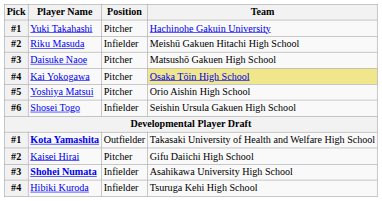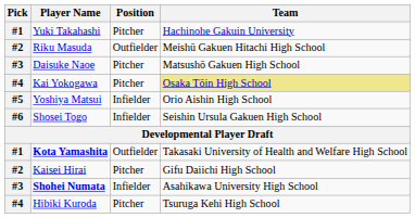Riku Masuda | Position: Infielder -> Outfielder
Yoshiya Matsui | Position: Pitcher -> Infielder
Hibiki Kuroda | Position: Infielder -> Pitcher
